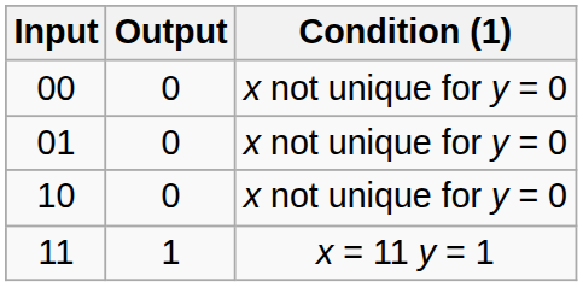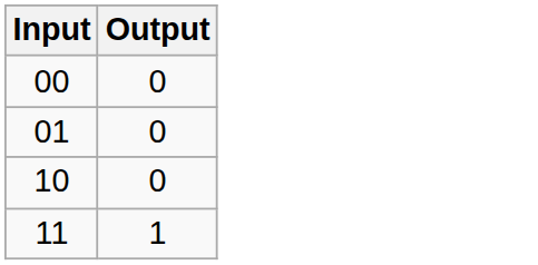- column: Condition (1) | x not unique for y = 0 | x not unique for y = 0 | x not unique for y = 0 | x = 11 y = 1
